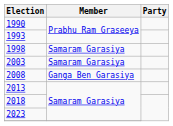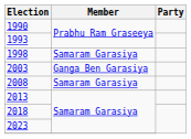2003 | Member: Samaram Garasiya -> Ganga Ben Garasiya
2008 | Member: Ganga Ben Garasiya -> Samaram Garasiya
